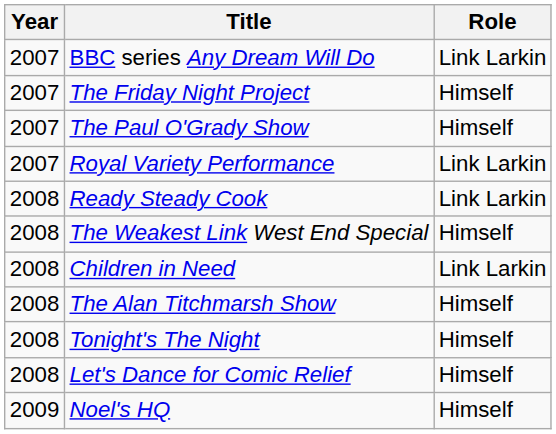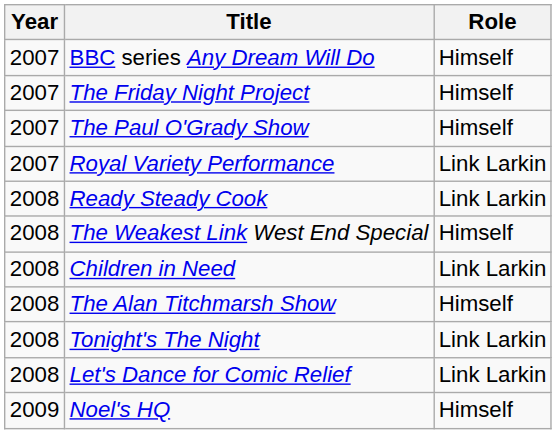BBC series Any Dream Will Do | Role: Link Larkin -> Himself
Tonight's The Night | Role: Himself -> Link Larkin
Let's Dance for Comic Relief | Role: Himself -> Link Larkin
